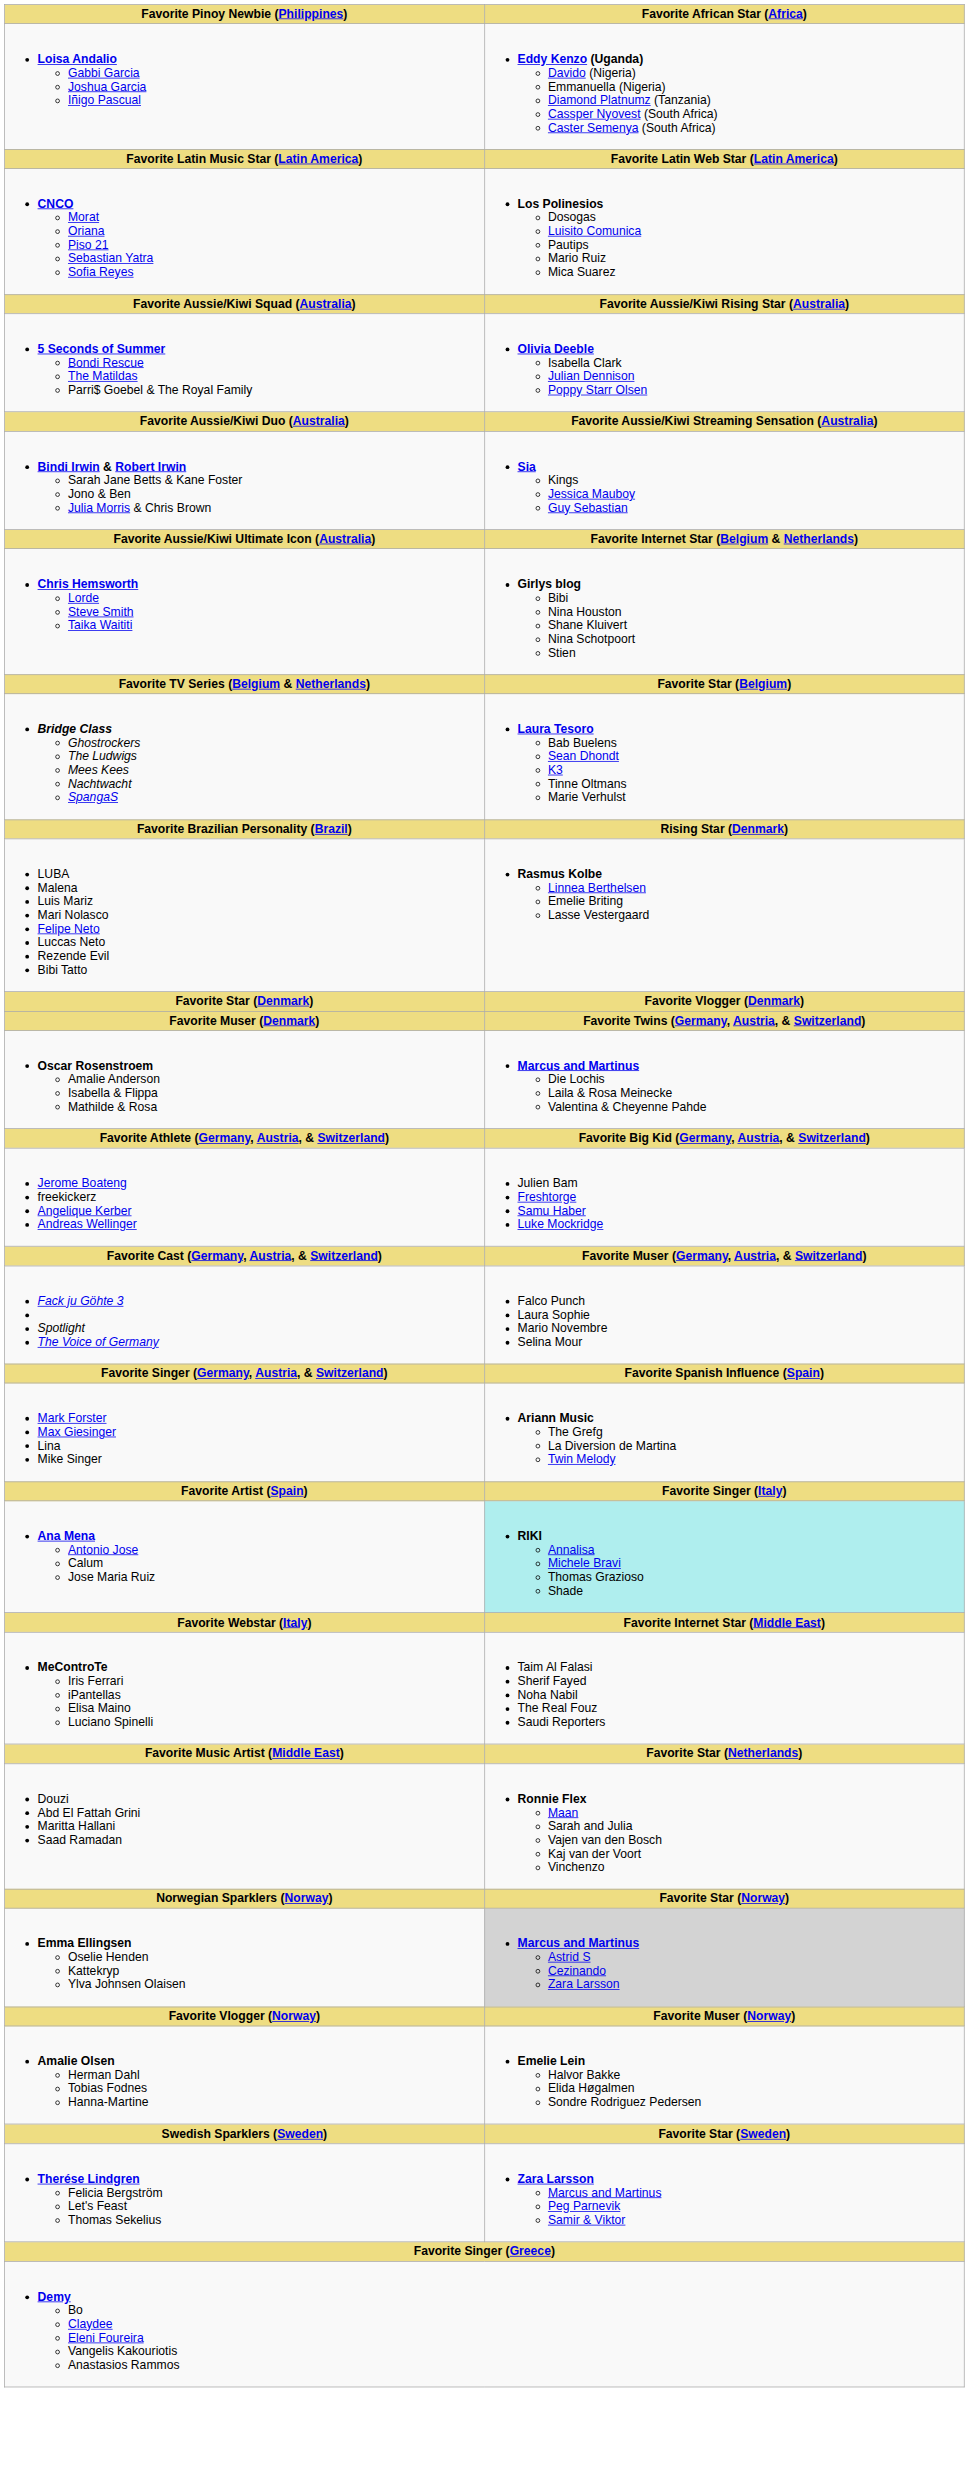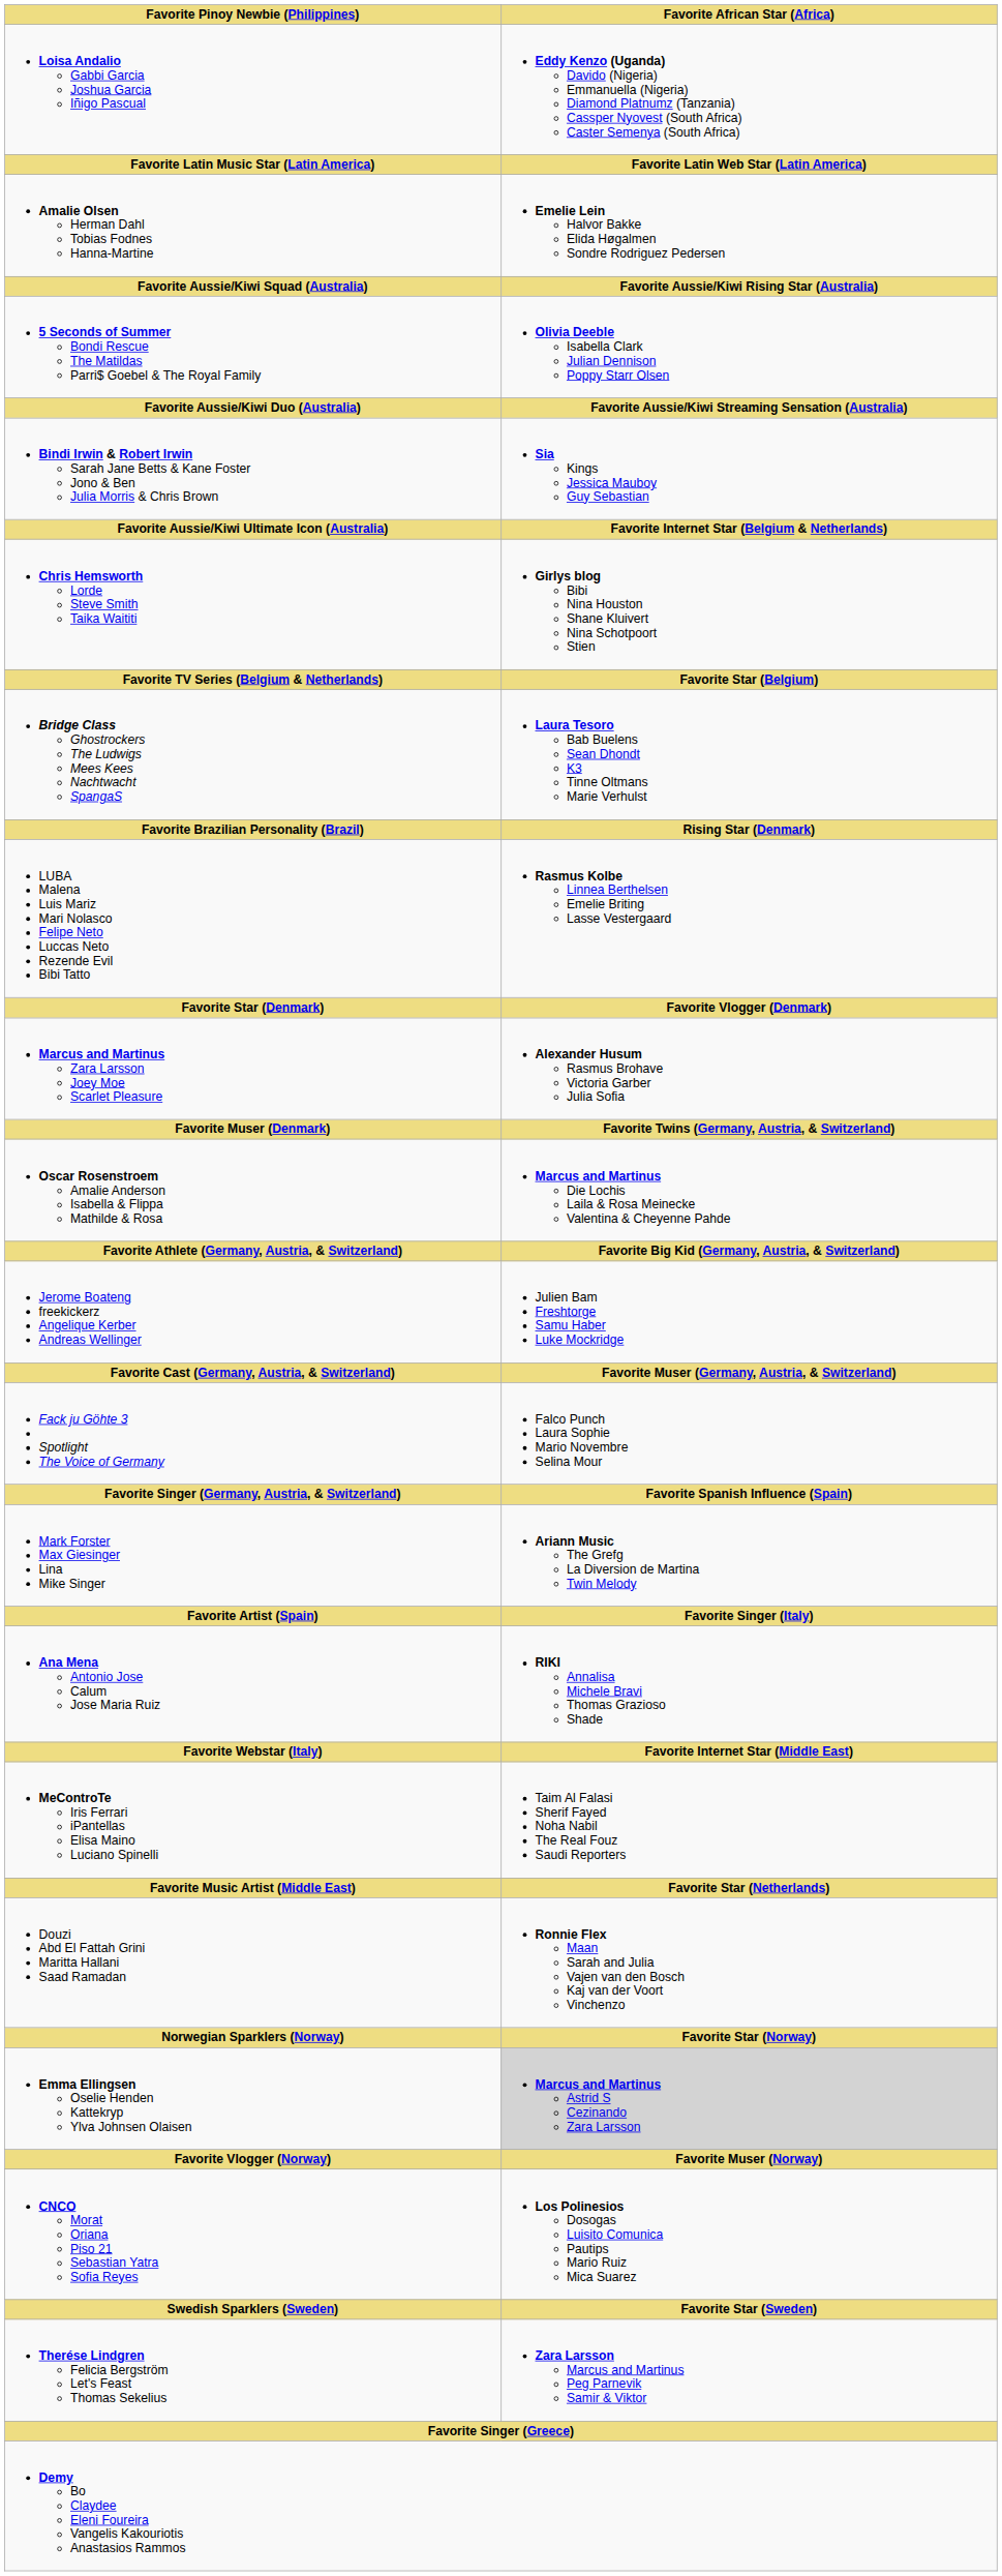rows swapped: CNCO Morat Oriana Piso 21 Sebastian Yatra Sofia Reyes <-> Amalie Olsen Herman Dahl Tobias Fodnes Hanna-Martine
+ row: Marcus and Martinus Zara Larsson Joey Moe Scarlet Pleasure | Alexander Husum Rasmus Brohave Victoria Garber Julia Sofia
Ana Mena Antonio Jose Calum Jose Maria Ruiz | Favorite African Star (Africa): paleturquoise background -> no background
